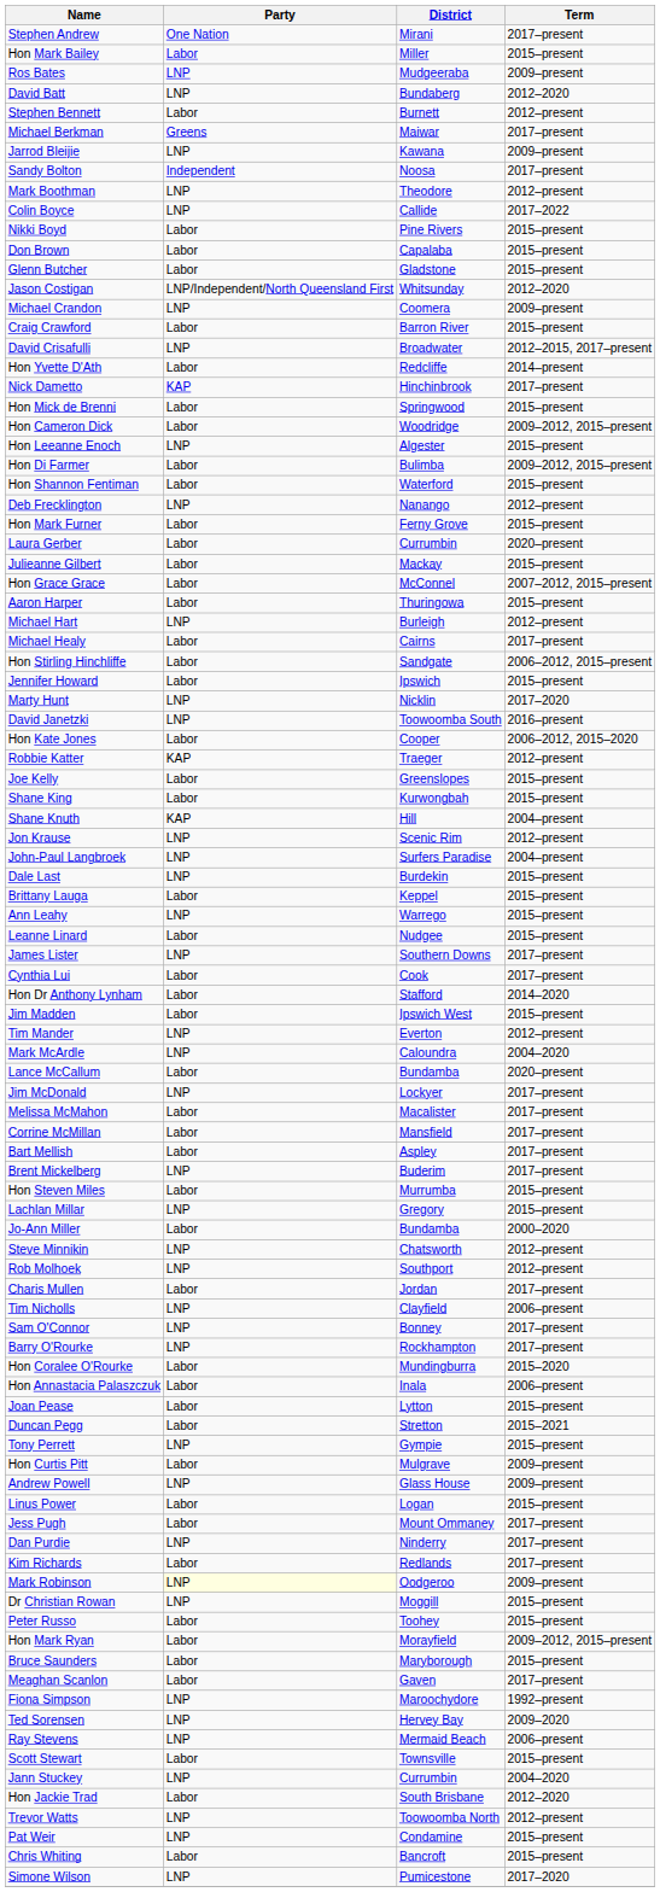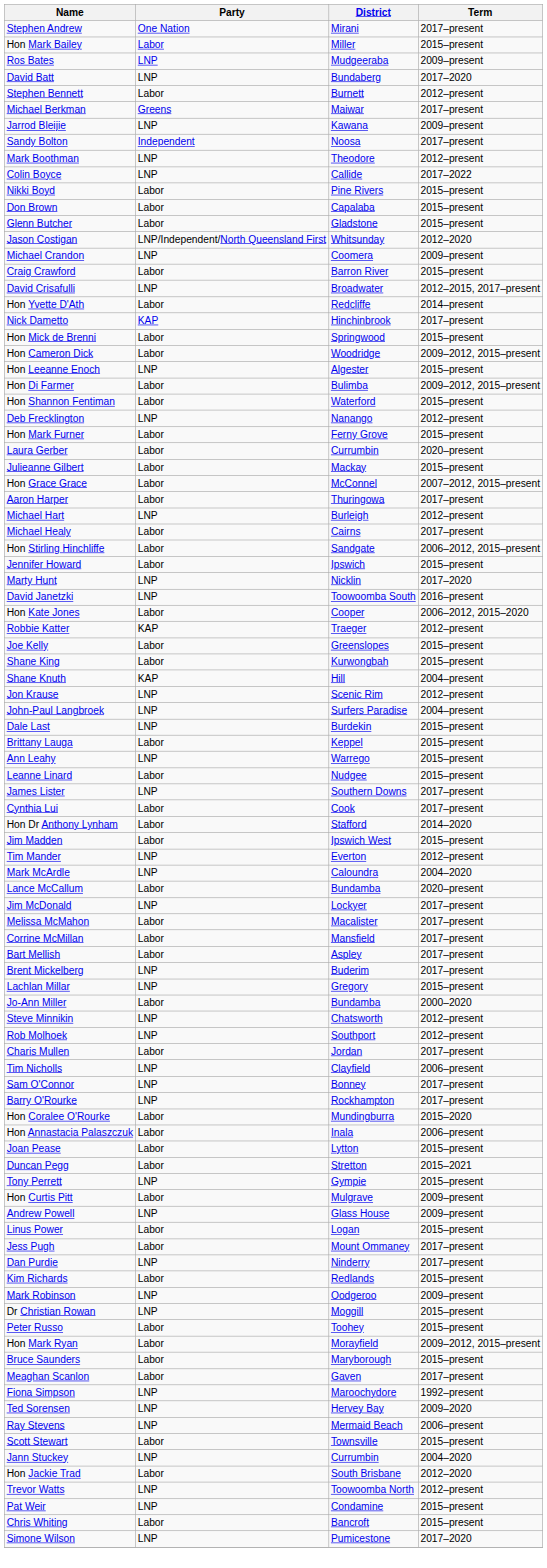David Batt | Term: 2012–2020 -> 2017–2020
Aaron Harper | Term: 2015–present -> 2017–present
- row: Hon Steven Miles | Labor | Murrumba | 2015–present
Kim Richards | Term: 2017–present -> 2015–present
Mark Robinson | Party: lightyellow background -> no background
